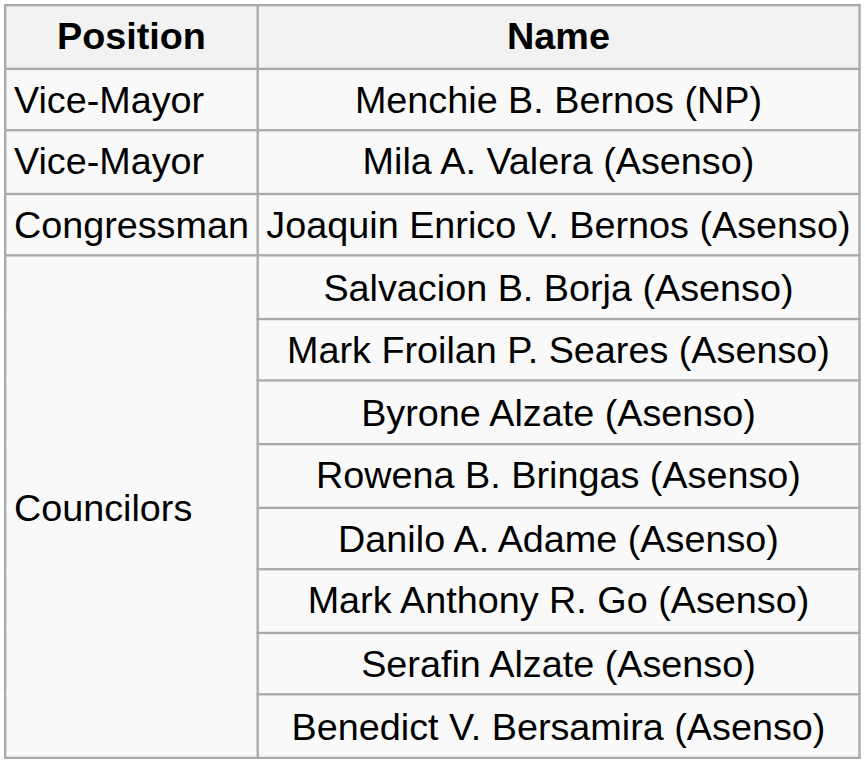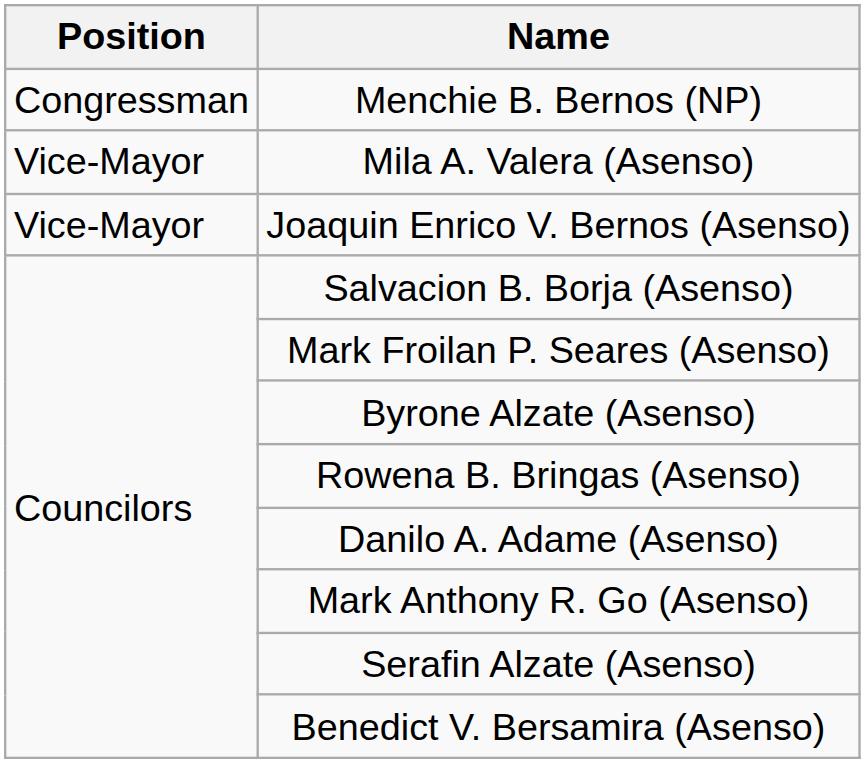Menchie B. Bernos (NP) | Position: Vice-Mayor -> Congressman
Joaquin Enrico V. Bernos (Asenso) | Position: Congressman -> Vice-Mayor
